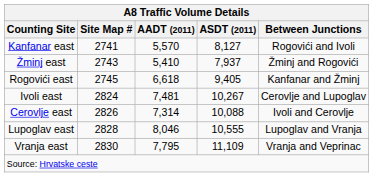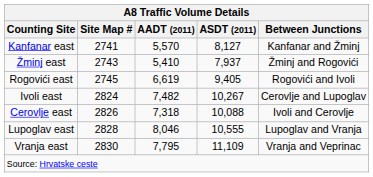Kanfanar east | Between Junctions: Rogovići and Ivoli -> Kanfanar and Žminj
Rogovići east | AADT (2011): 6,618 -> 6,619
Rogovići east | Between Junctions: Kanfanar and Žminj -> Rogovići and Ivoli
Ivoli east | AADT (2011): 7,481 -> 7,482
Cerovlje east | AADT (2011): 7,314 -> 7,318
